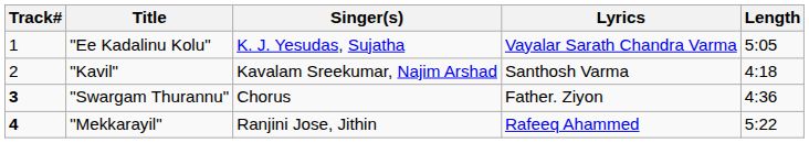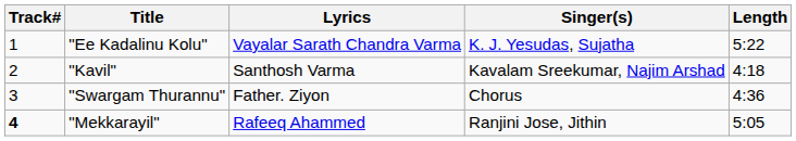columns swapped: Singer(s) <-> Lyrics
"Ee Kadalinu Kolu" | Length: 5:05 -> 5:22
"Swargam Thurannu" | Track#: bold -> normal
"Mekkarayil" | Length: 5:22 -> 5:05
